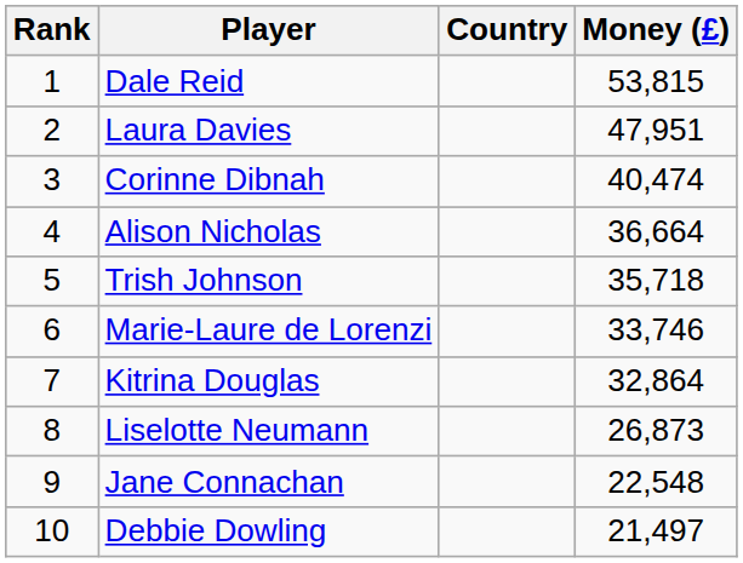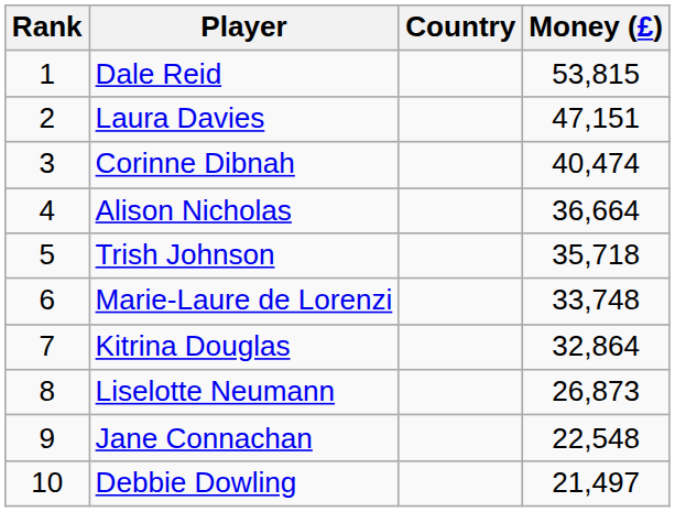Laura Davies | Money (£): 47,951 -> 47,151
Marie-Laure de Lorenzi | Money (£): 33,746 -> 33,748
